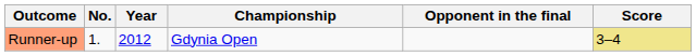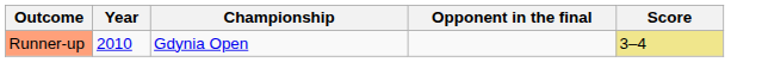- column: No. | 1.
Runner-up | Year: 2012 -> 2010
